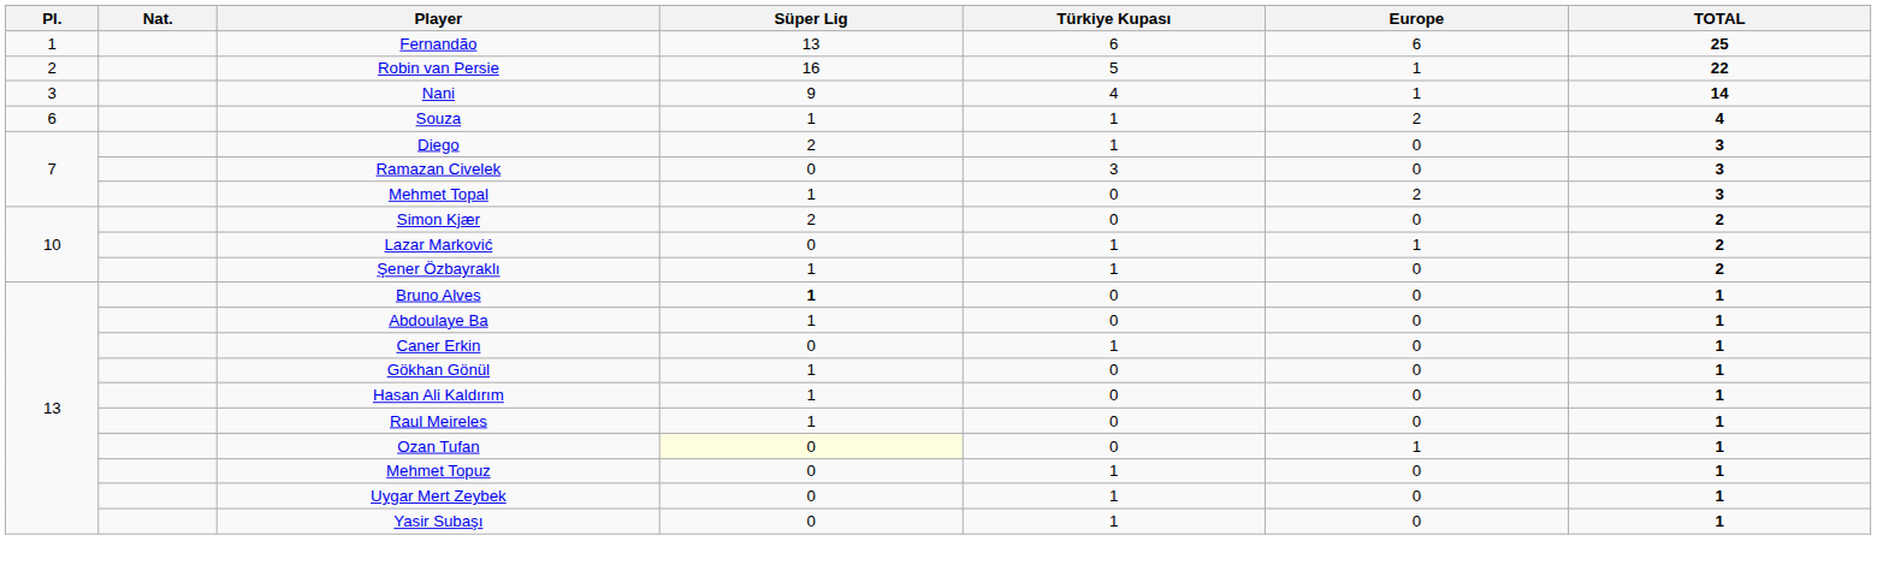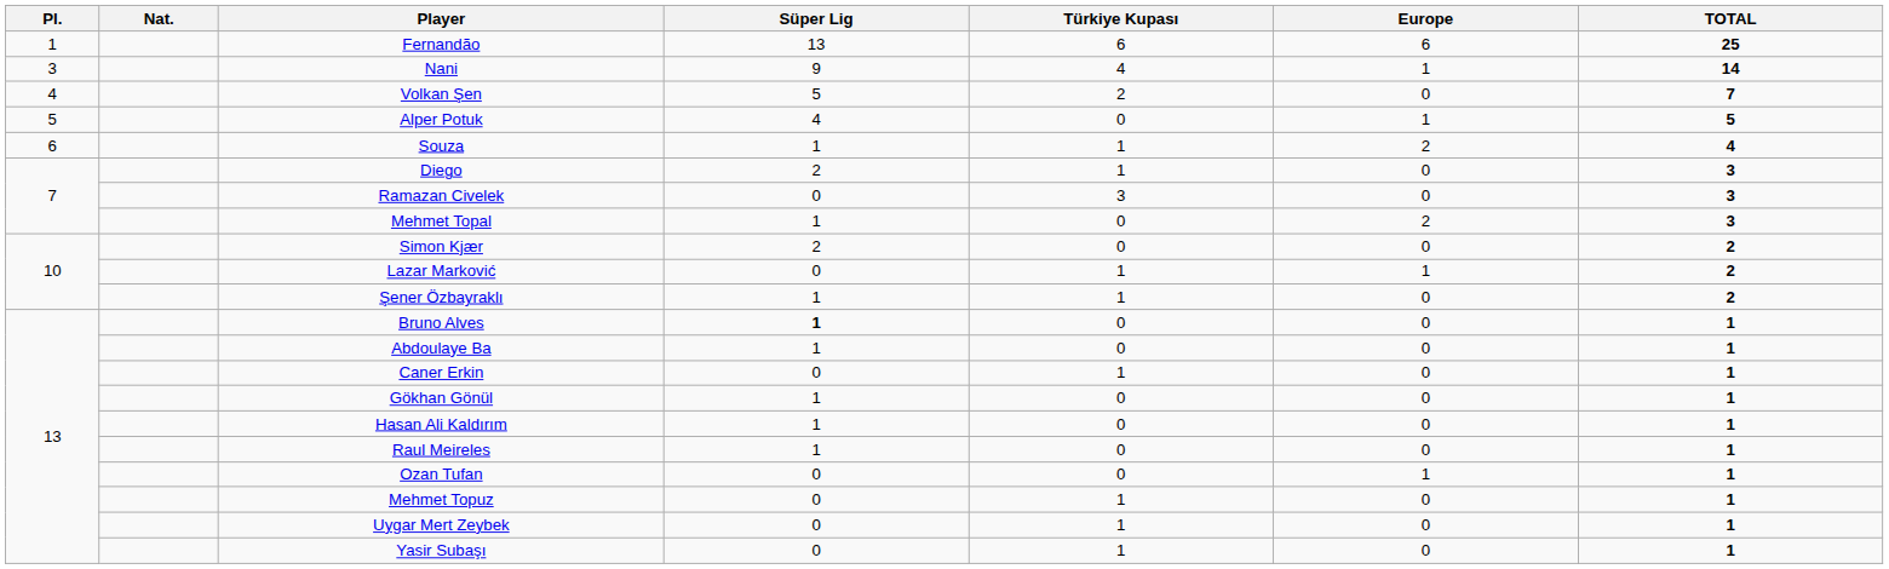- row: 2 | Robin van Persie | 16 | 5 | 1 | 22
+ row: 4 | Volkan Şen | 5 | 2 | 0 | 7
+ row: 5 | Alper Potuk | 4 | 0 | 1 | 5
Ozan Tufan | Süper Lig: lightyellow background -> no background
